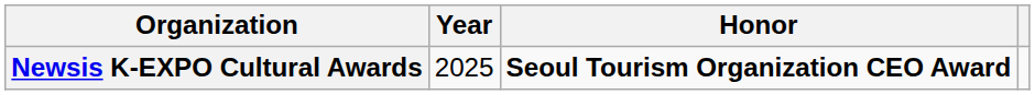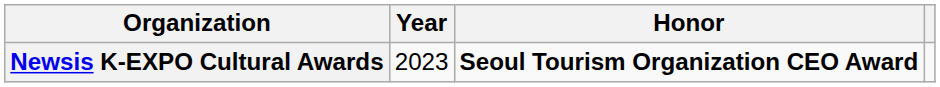Newsis K-EXPO Cultural Awards | Year: 2025 -> 2023
